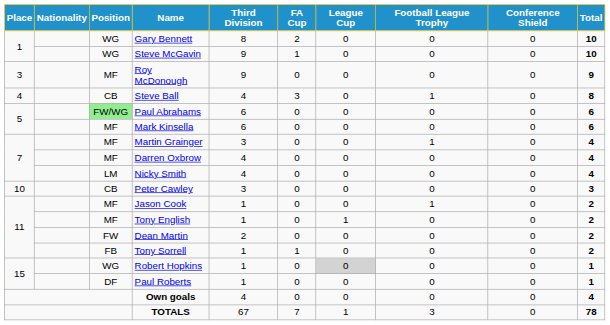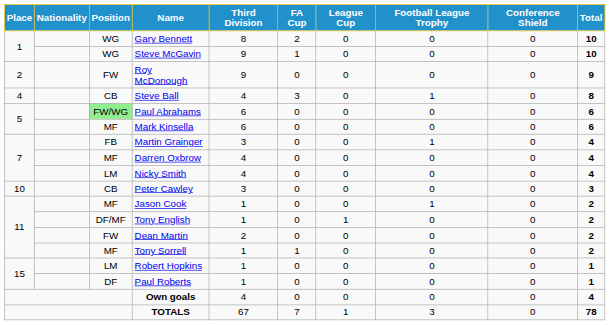Roy McDonough | Place: 3 -> 2
Roy McDonough | Position: MF -> FW
Martin Grainger | Position: MF -> FB
Tony English | Position: MF -> DF/MF
Tony Sorrell | Position: FB -> MF
Robert Hopkins | Position: WG -> LM
Robert Hopkins | League Cup: lightgrey background -> no background
